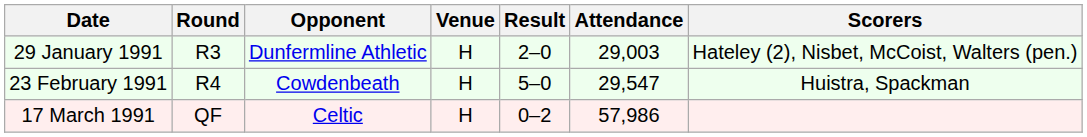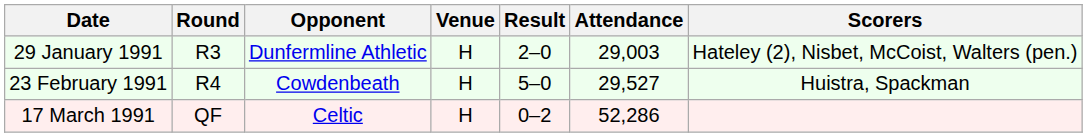23 February 1991 | Attendance: 29,547 -> 29,527
17 March 1991 | Attendance: 57,986 -> 52,286
